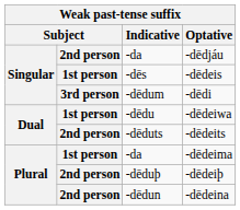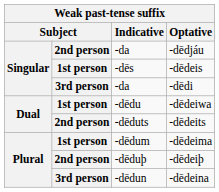-dēdi | Indicative: -dēdum -> -da
-dēdeima | Indicative: -da -> -dēdum
-dēdeina | column 2: 2nd person -> 3rd person
